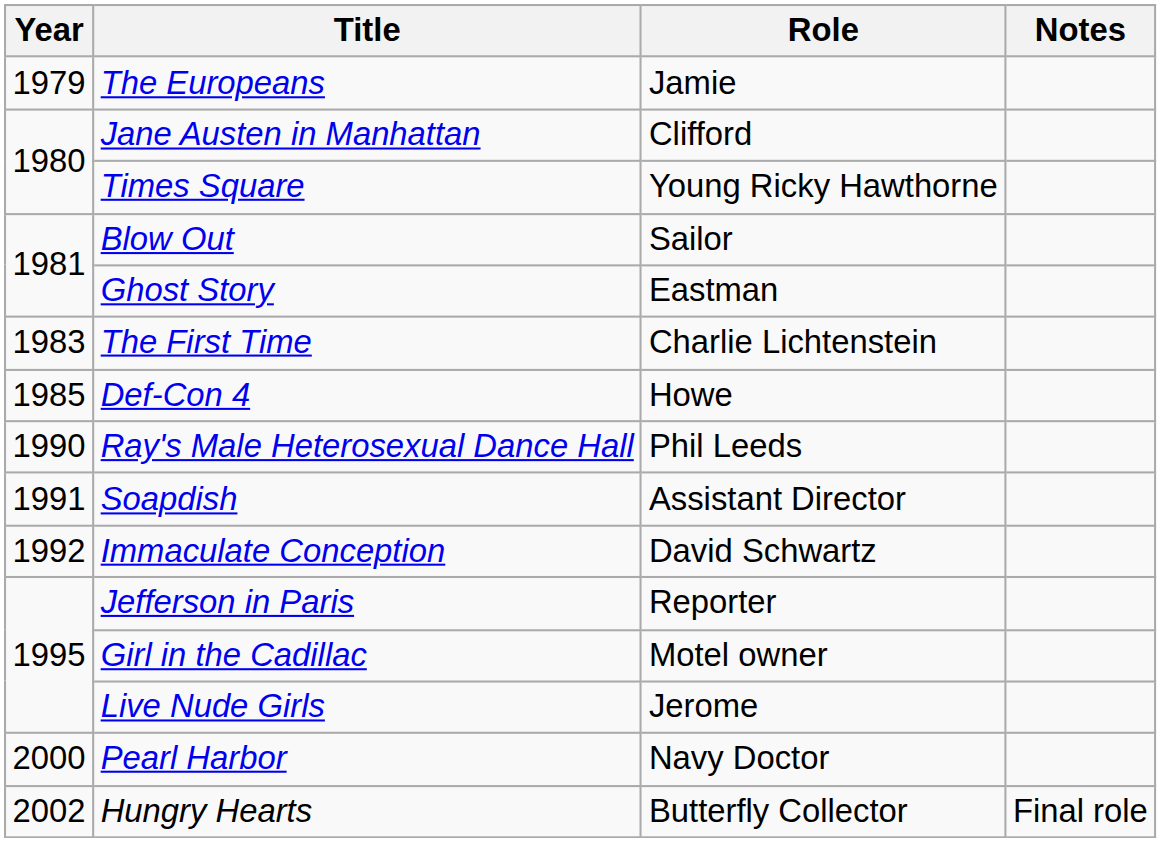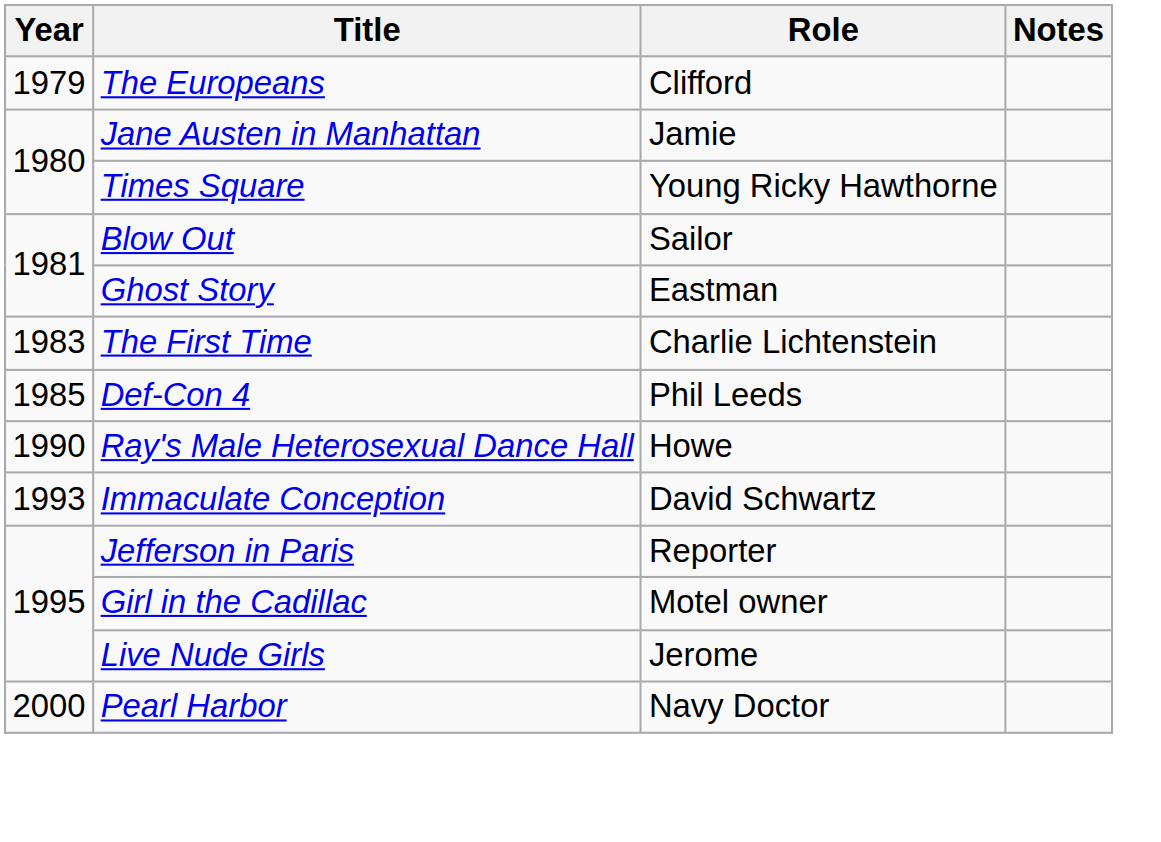The Europeans | Role: Jamie -> Clifford
Jane Austen in Manhattan | Role: Clifford -> Jamie
Def-Con 4 | Role: Howe -> Phil Leeds
Ray's Male Heterosexual Dance Hall | Role: Phil Leeds -> Howe
- row: 1991 | Soapdish | Assistant Director
Immaculate Conception | Year: 1992 -> 1993
- row: 2002 | Hungry Hearts | Butterfly Collector | Final role
